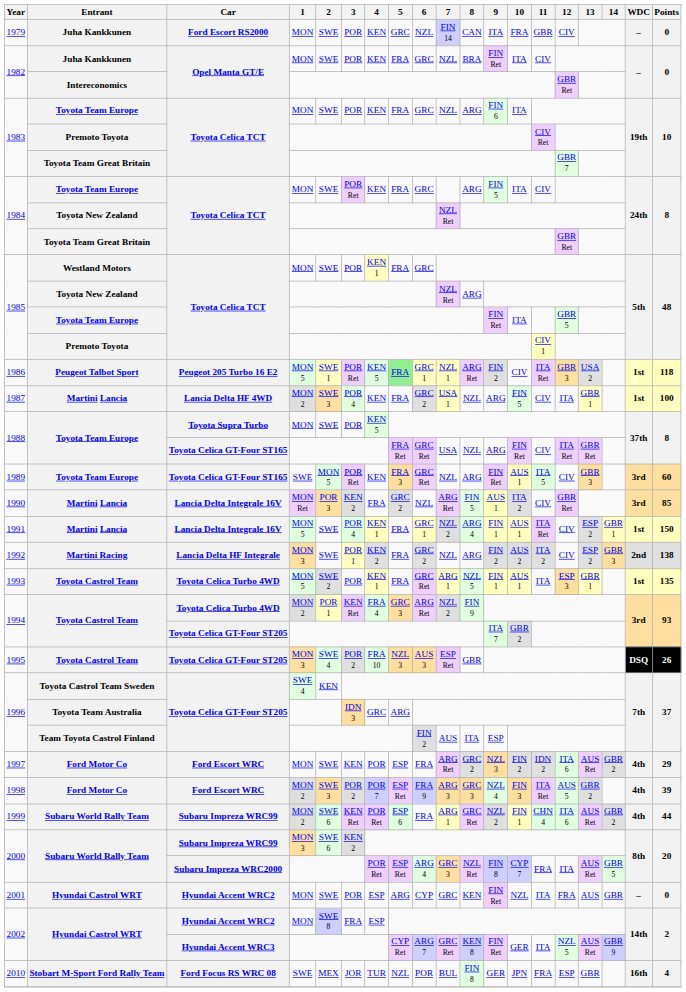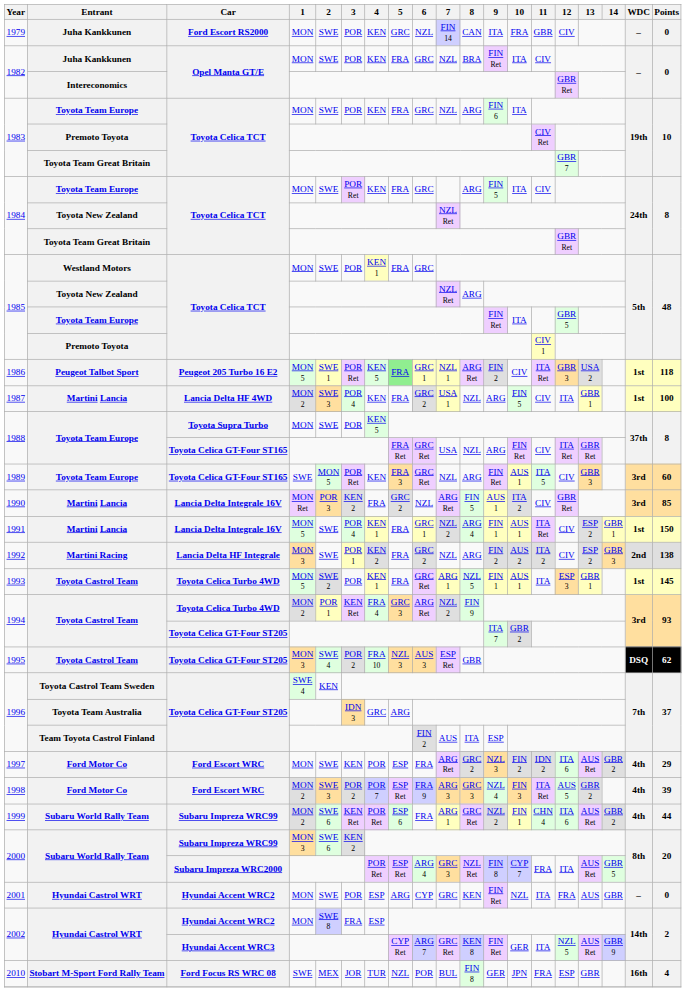1993 | Points: 135 -> 145
1995 | Points: 26 -> 62
